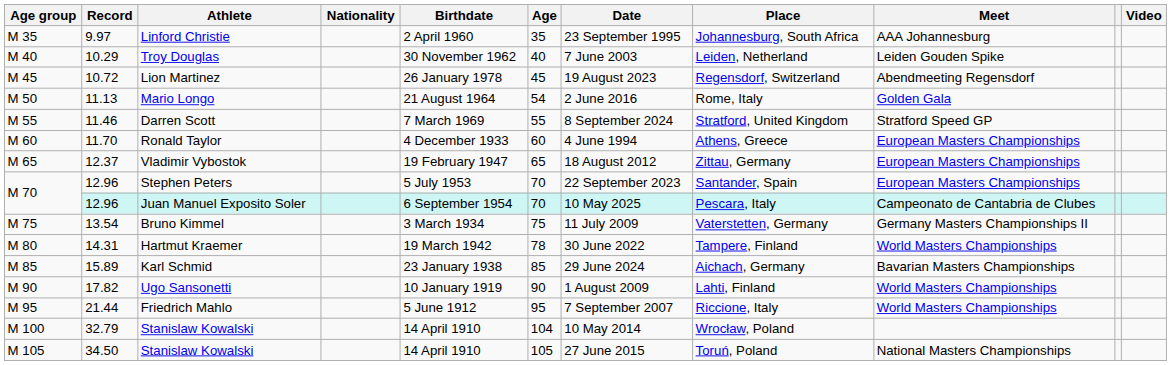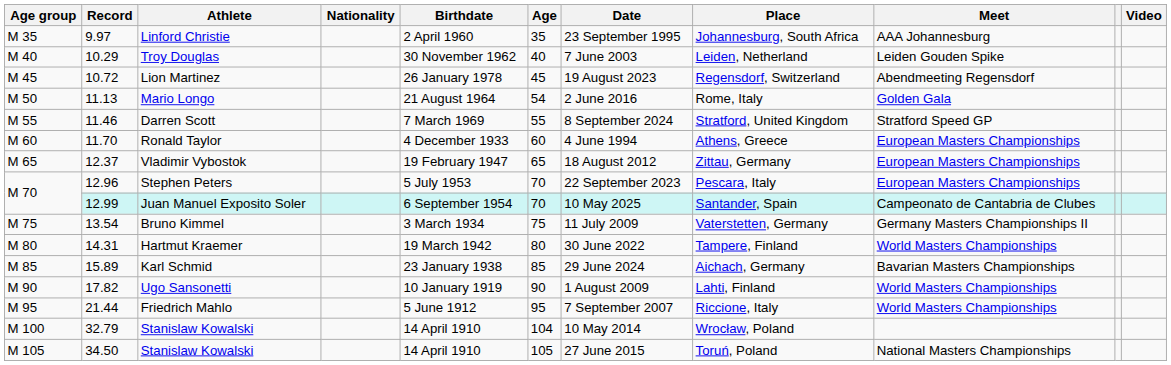Stephen Peters | Place: Santander, Spain -> Pescara, Italy
Juan Manuel Exposito Soler | Record: 12.96 -> 12.99
Juan Manuel Exposito Soler | Place: Pescara, Italy -> Santander, Spain
Hartmut Kraemer | Age: 78 -> 80
